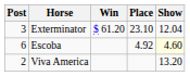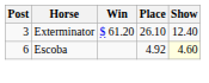Exterminator | Place: 23.10 -> 26.10
Exterminator | Show: 12.04 -> 12.40
- row: 2 | Viva America | 13.20
